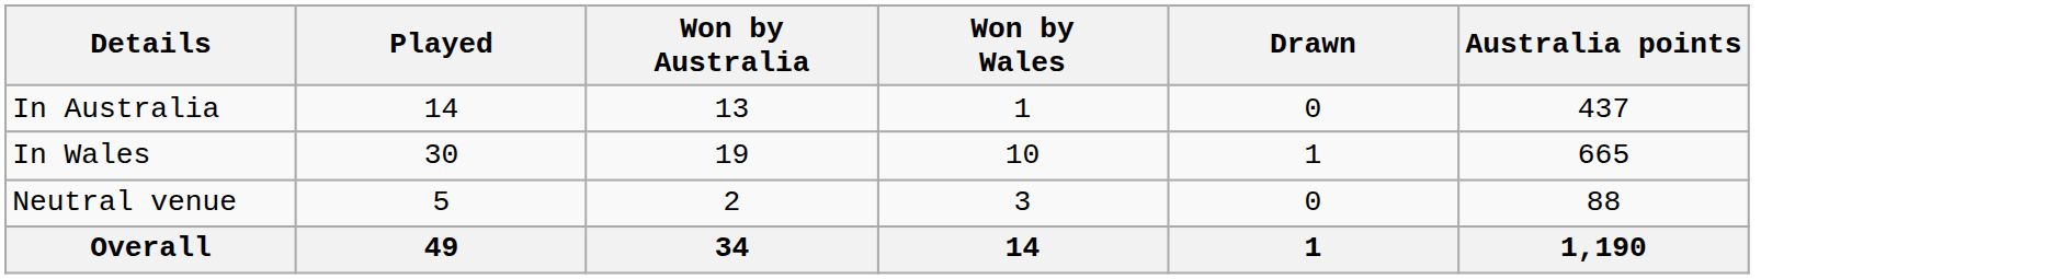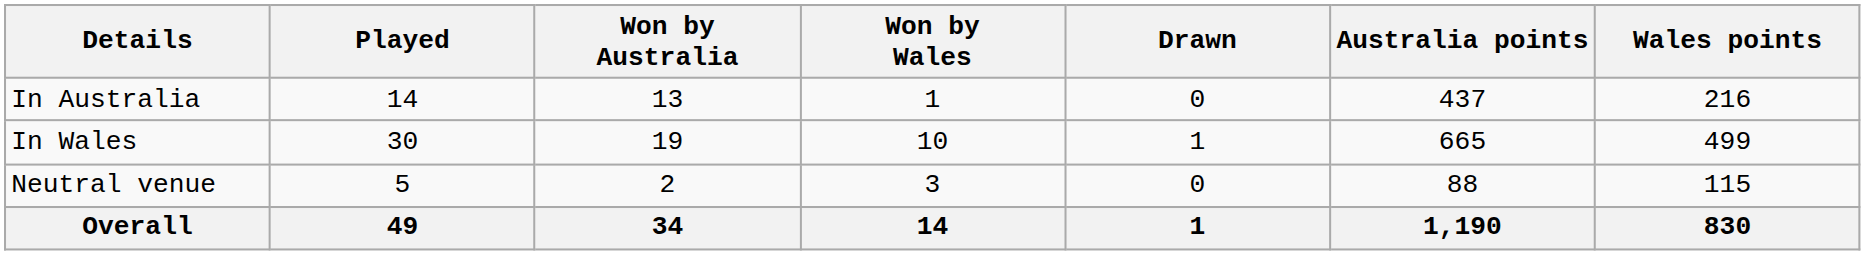+ column: Wales points | 216 | 499 | 115 | 830
